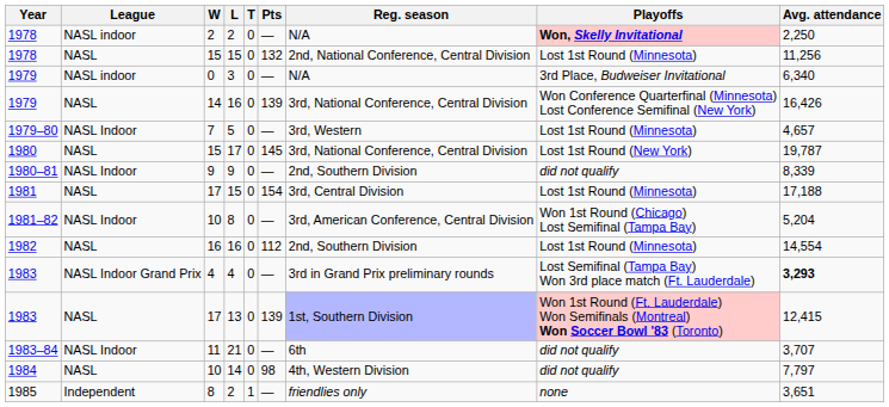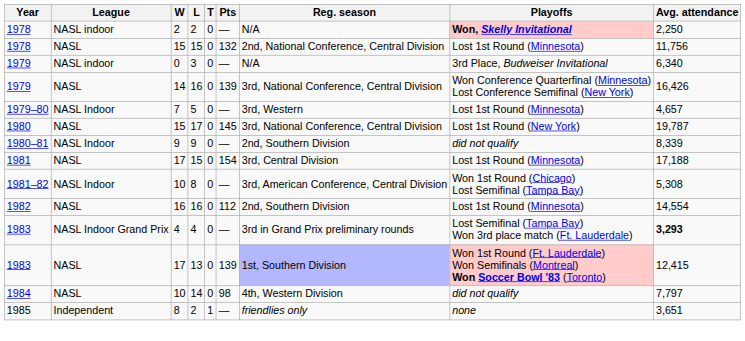1978 / 15 | Avg. attendance: 11,256 -> 11,756
1981–82 | Avg. attendance: 5,204 -> 5,308
- row: 1983–84 | NASL Indoor | 11 | 21 | 0 | — | 6th | did not qualify | 3,707
